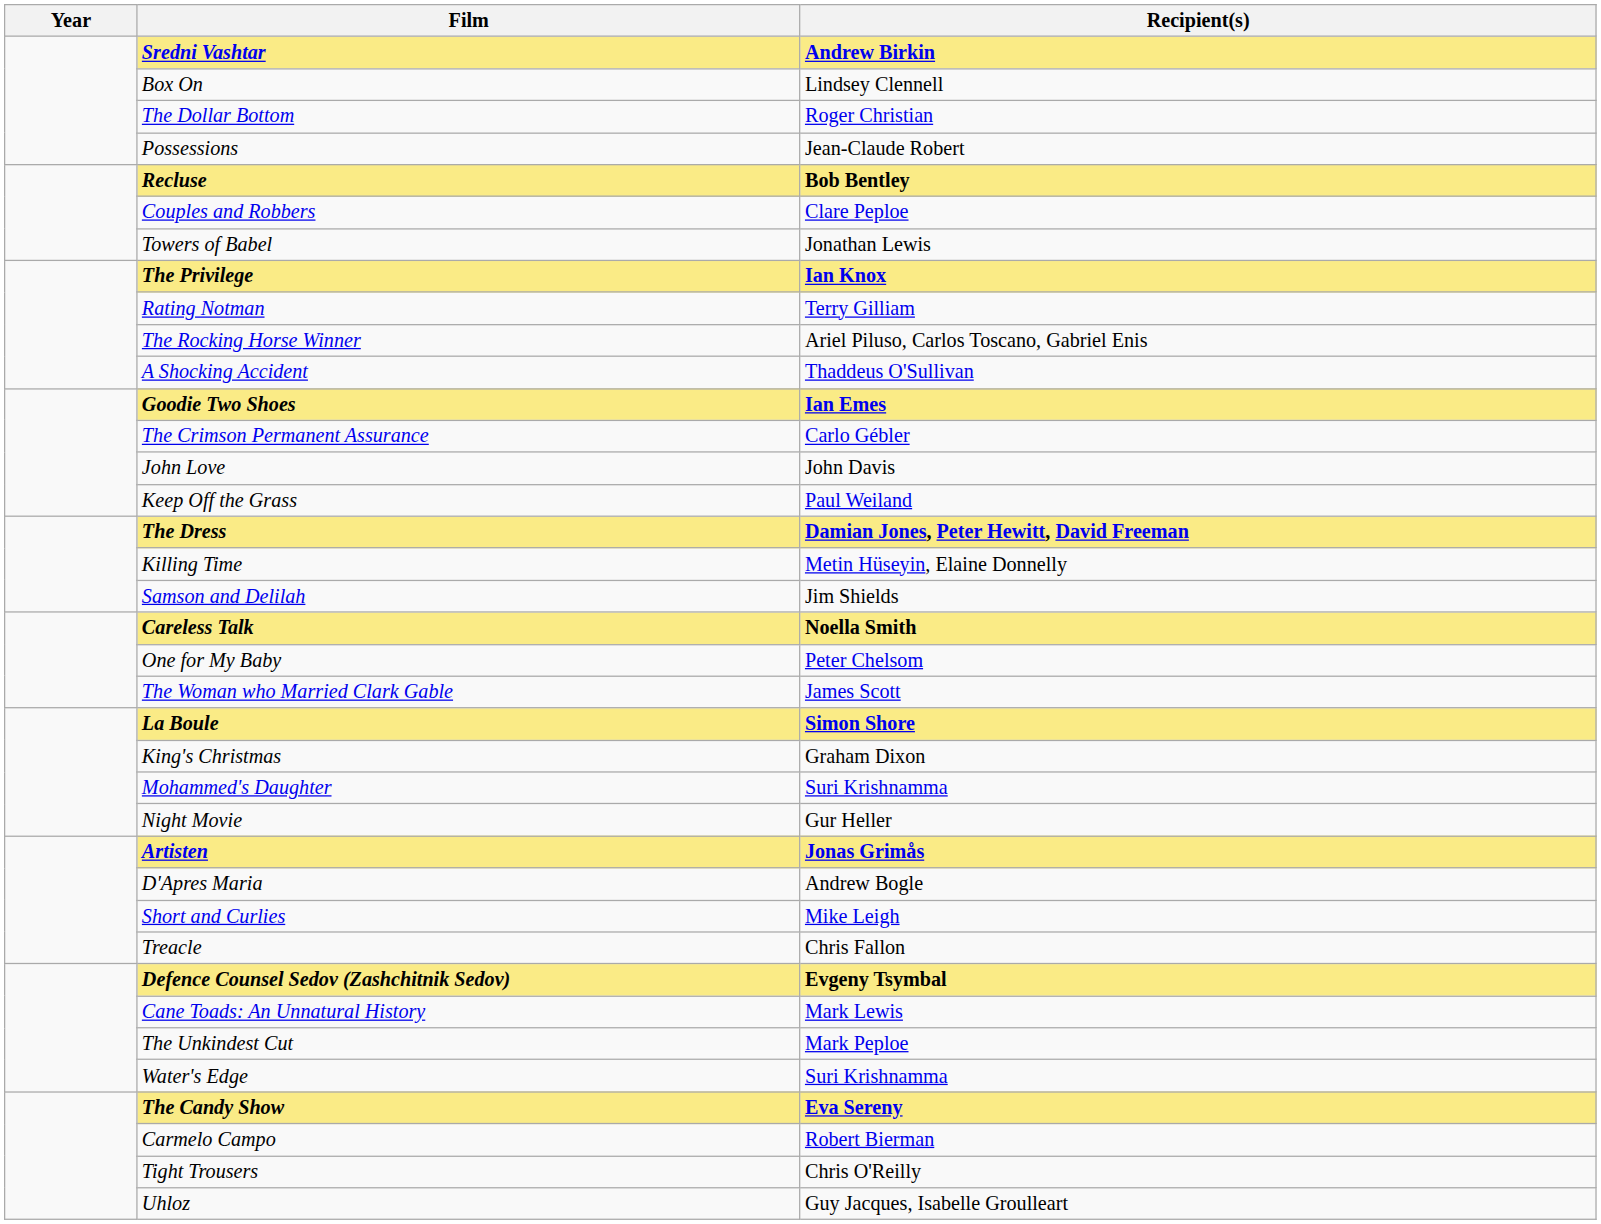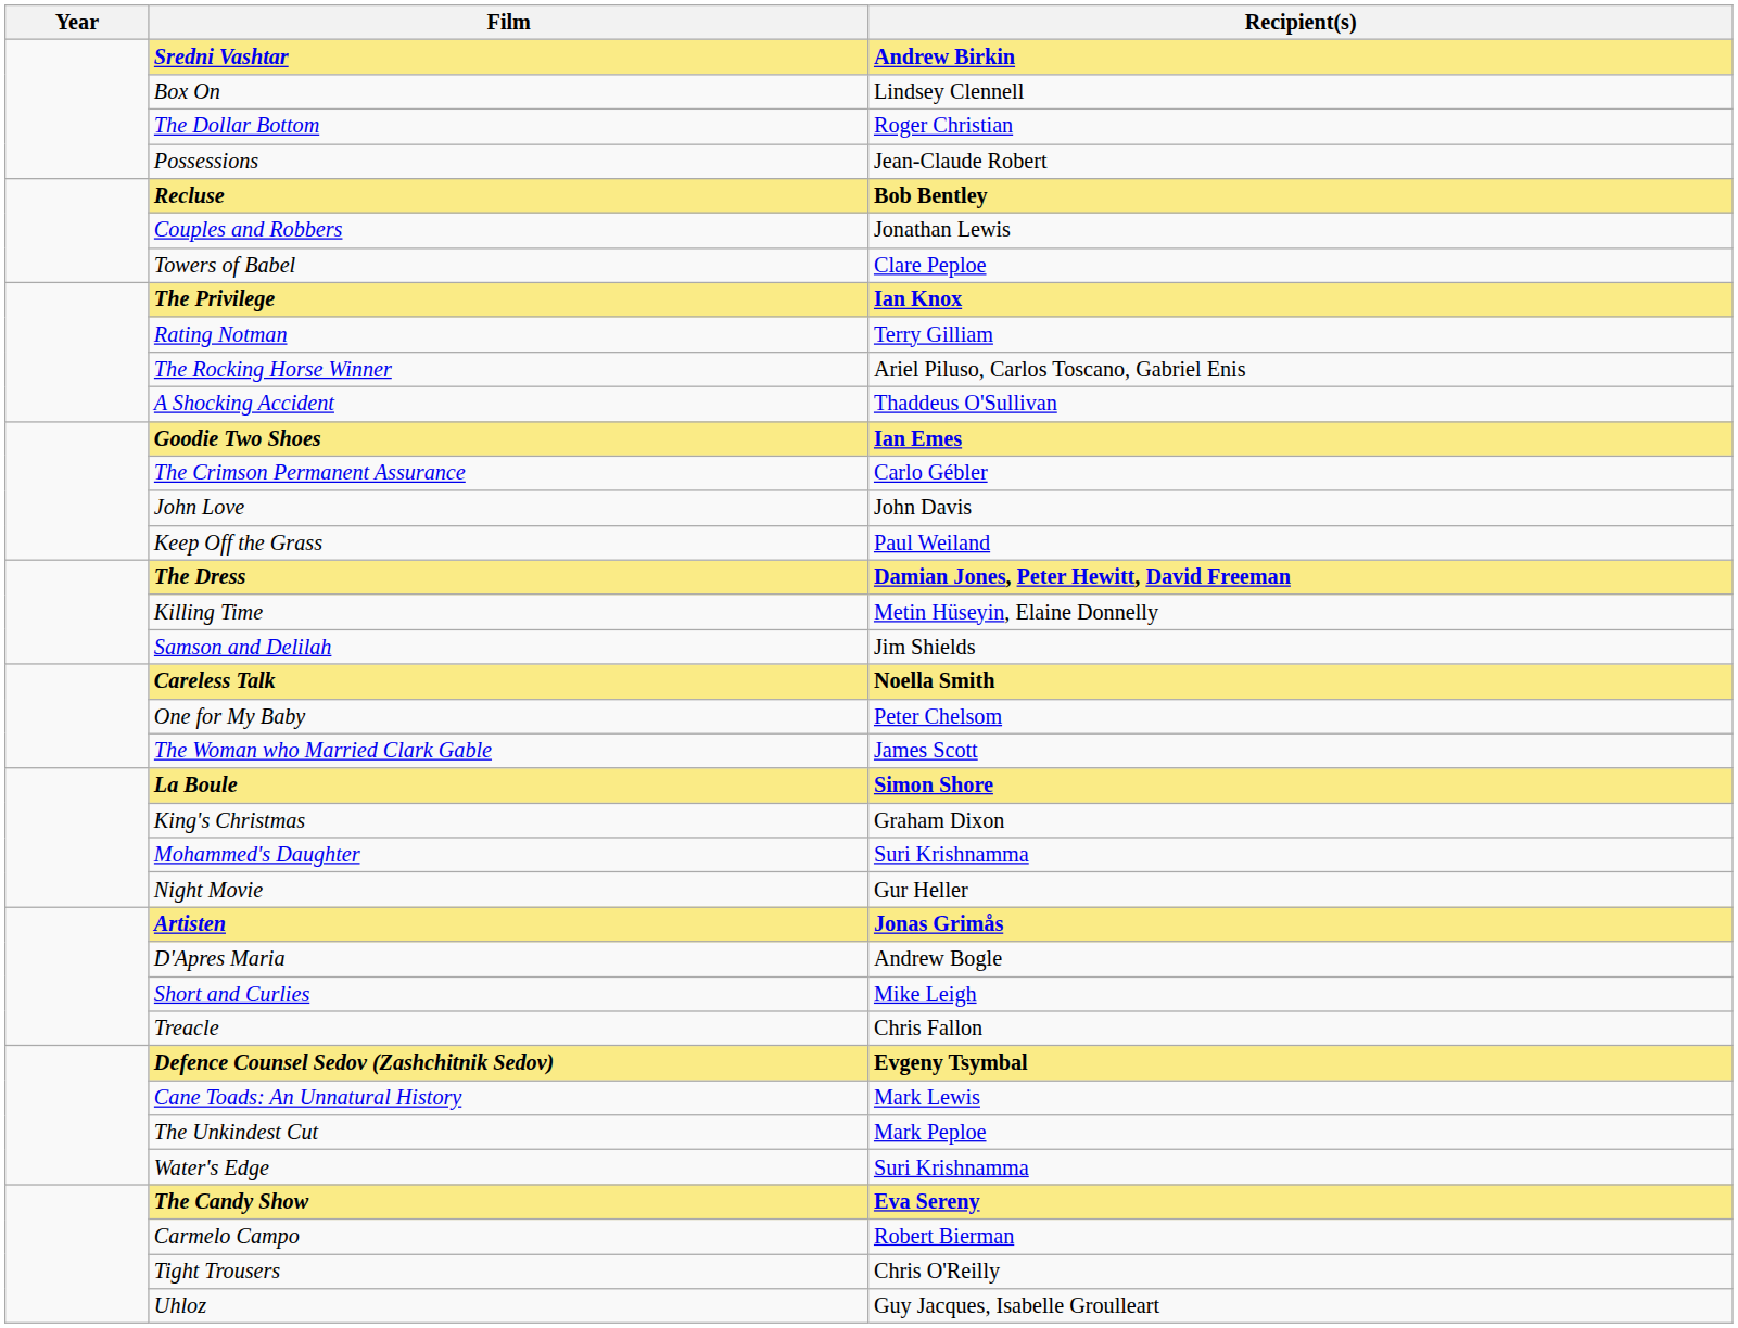Couples and Robbers | Recipient(s): Clare Peploe -> Jonathan Lewis
Towers of Babel | Recipient(s): Jonathan Lewis -> Clare Peploe
